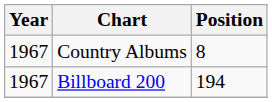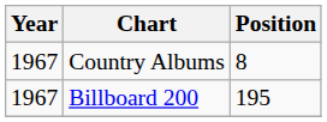Billboard 200 | Position: 194 -> 195
